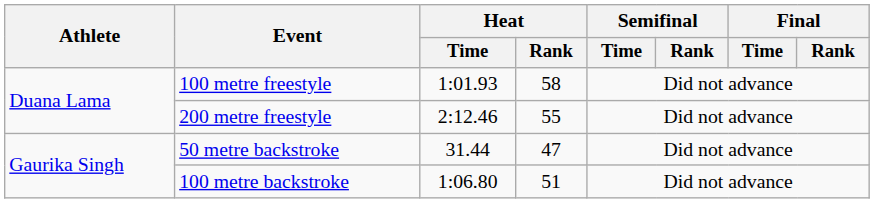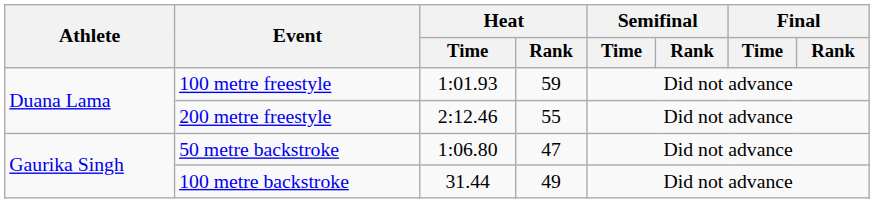100 metre freestyle | Heat / Rank: 58 -> 59
50 metre backstroke | Heat / Time: 31.44 -> 1:06.80
100 metre backstroke | Heat / Time: 1:06.80 -> 31.44
100 metre backstroke | Heat / Rank: 51 -> 49
